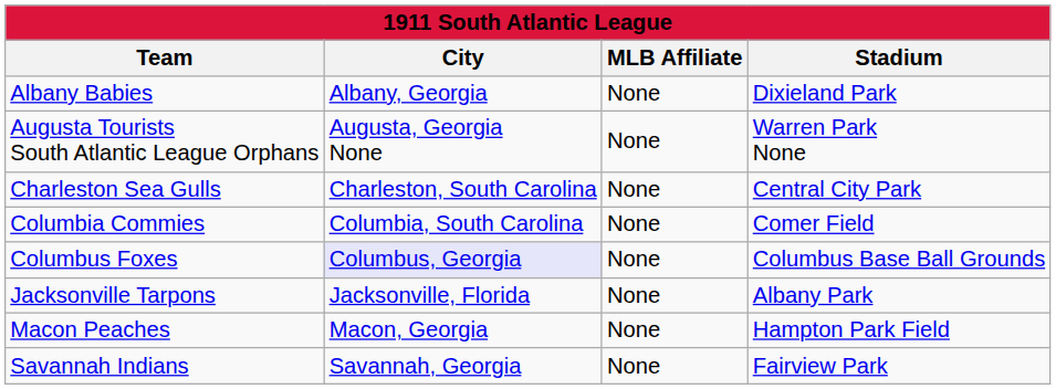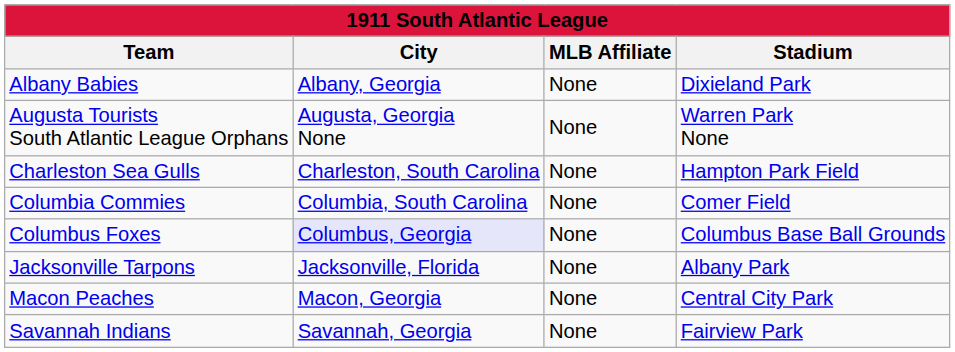Charleston Sea Gulls | Stadium: Central City Park -> Hampton Park Field
Macon Peaches | Stadium: Hampton Park Field -> Central City Park
